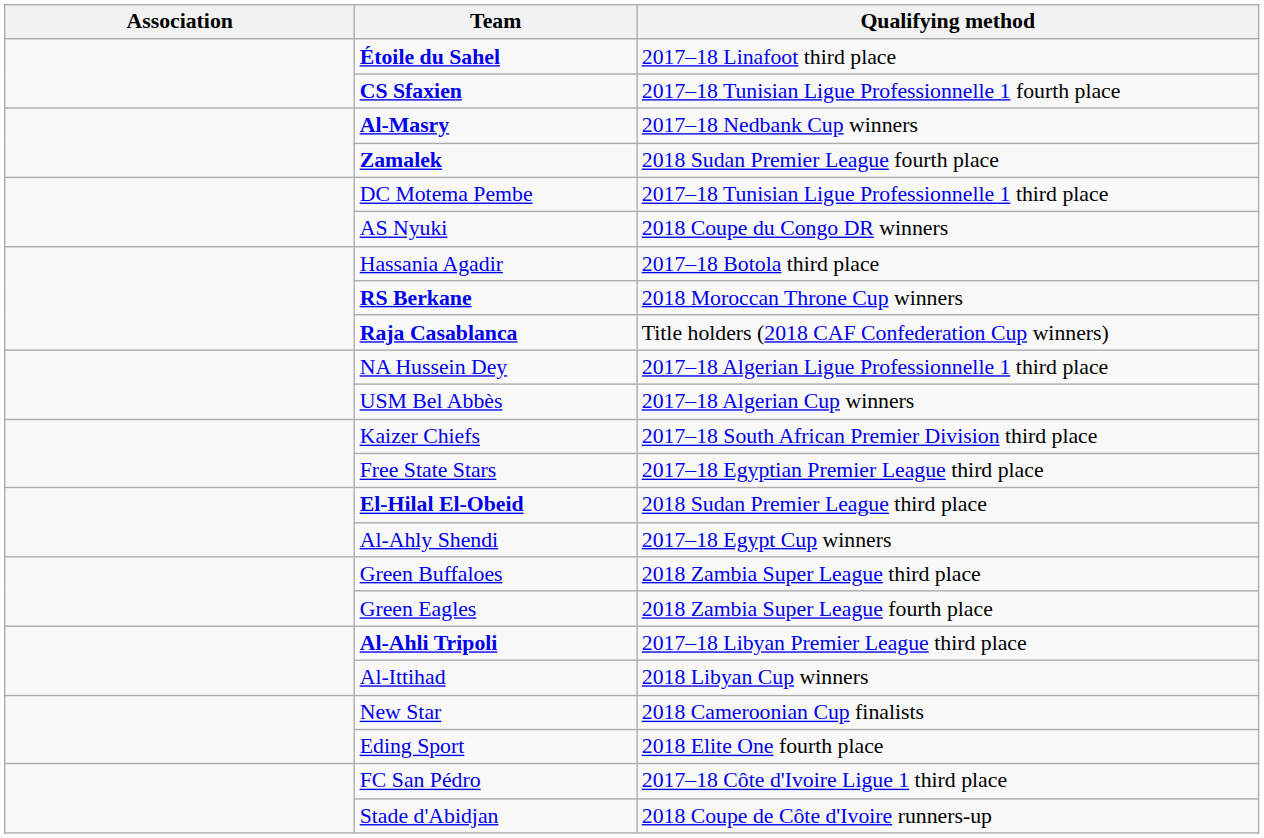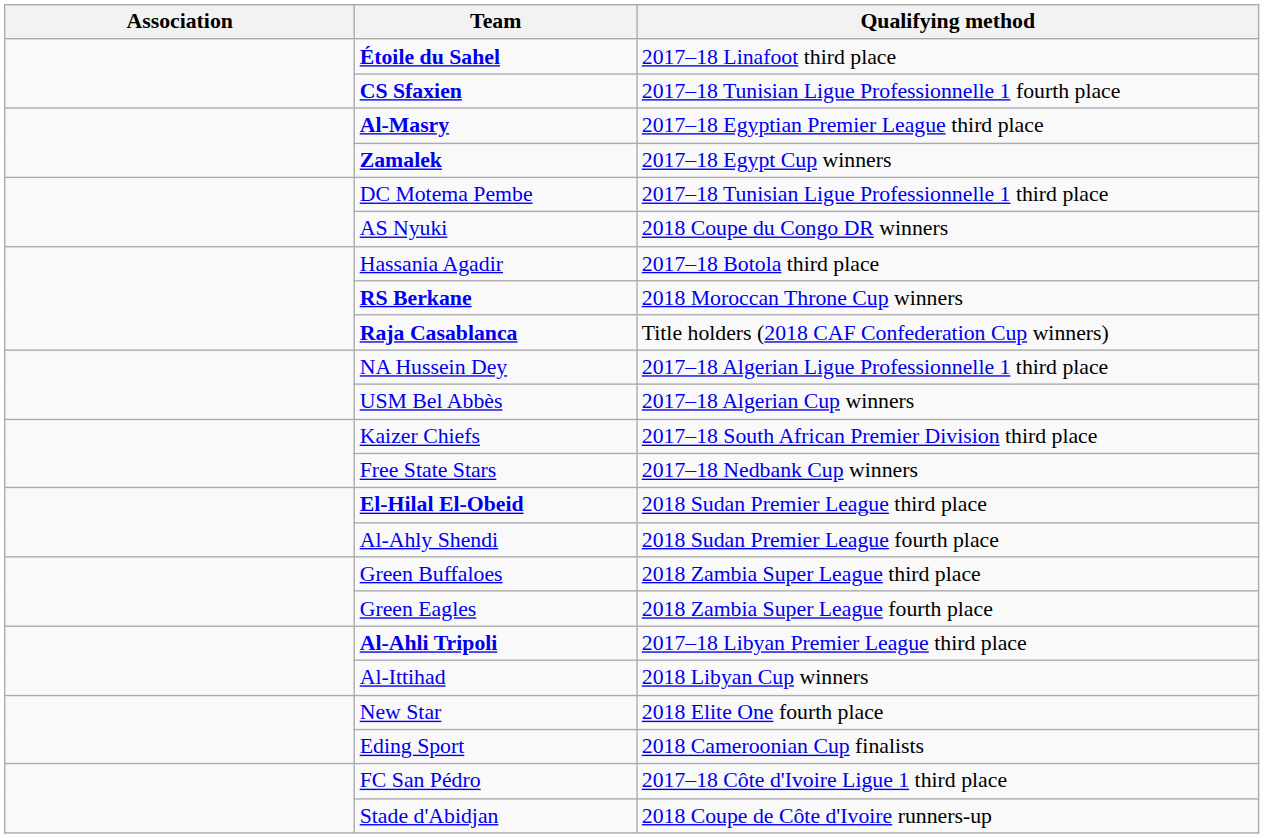Al-Masry | Qualifying method: 2017–18 Nedbank Cup winners -> 2017–18 Egyptian Premier League third place
Zamalek | Qualifying method: 2018 Sudan Premier League fourth place -> 2017–18 Egypt Cup winners
Free State Stars | Qualifying method: 2017–18 Egyptian Premier League third place -> 2017–18 Nedbank Cup winners
Al-Ahly Shendi | Qualifying method: 2017–18 Egypt Cup winners -> 2018 Sudan Premier League fourth place
New Star | Qualifying method: 2018 Cameroonian Cup finalists -> 2018 Elite One fourth place
Eding Sport | Qualifying method: 2018 Elite One fourth place -> 2018 Cameroonian Cup finalists
